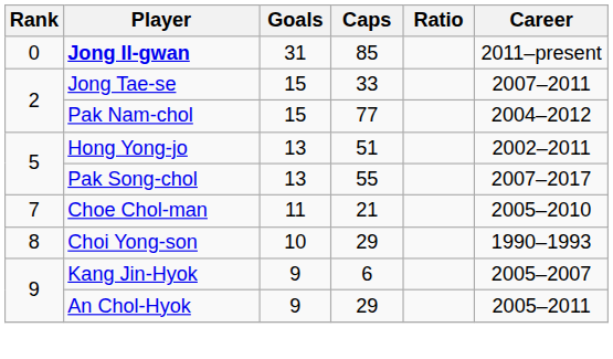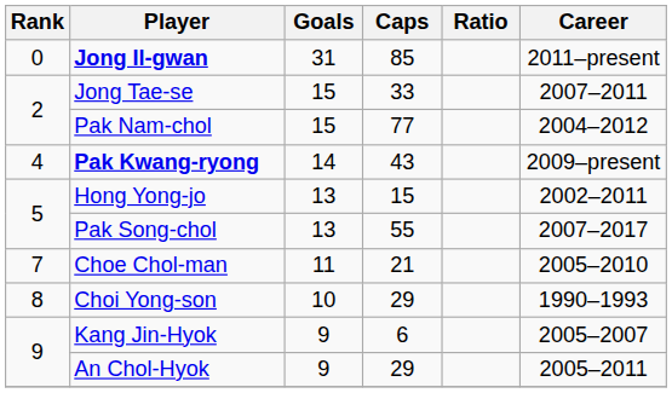+ row: 4 | Pak Kwang-ryong | 14 | 43 | 2009–present
Hong Yong-jo | Caps: 51 -> 15
